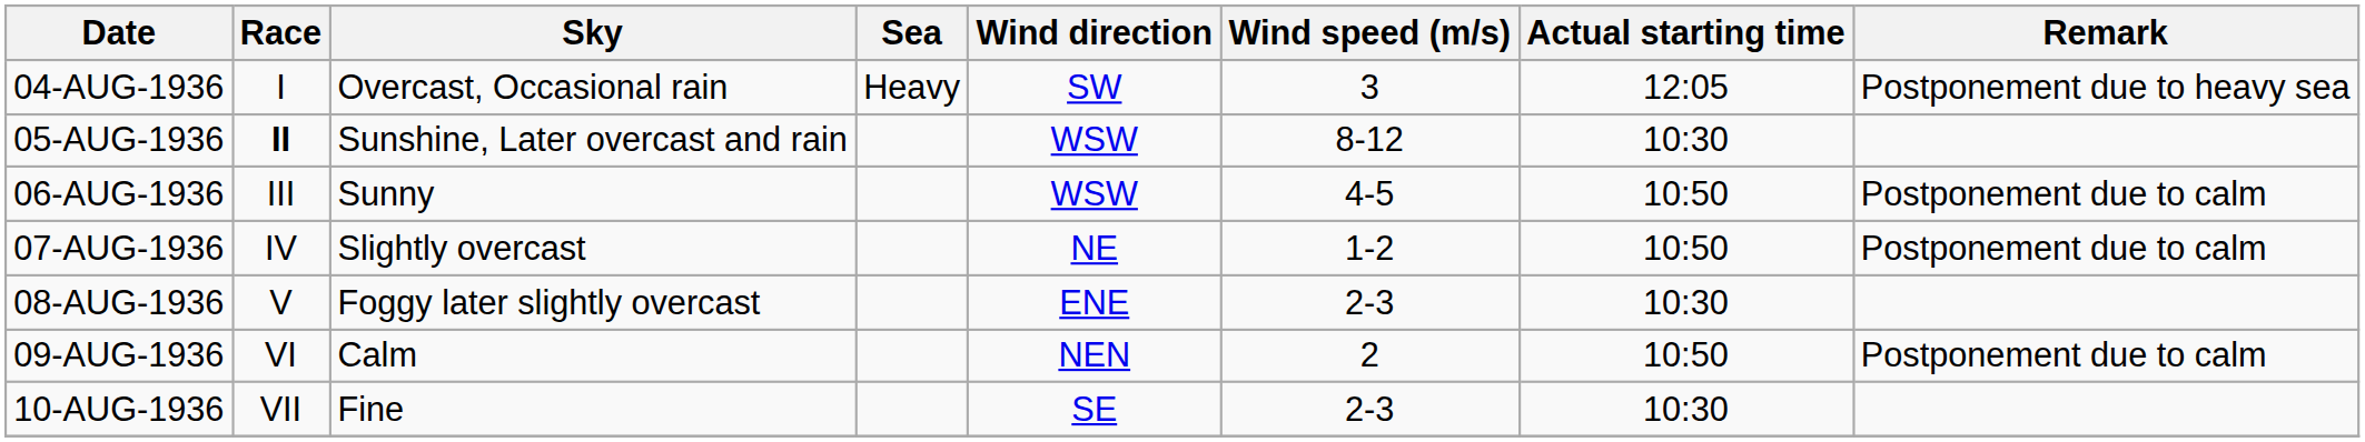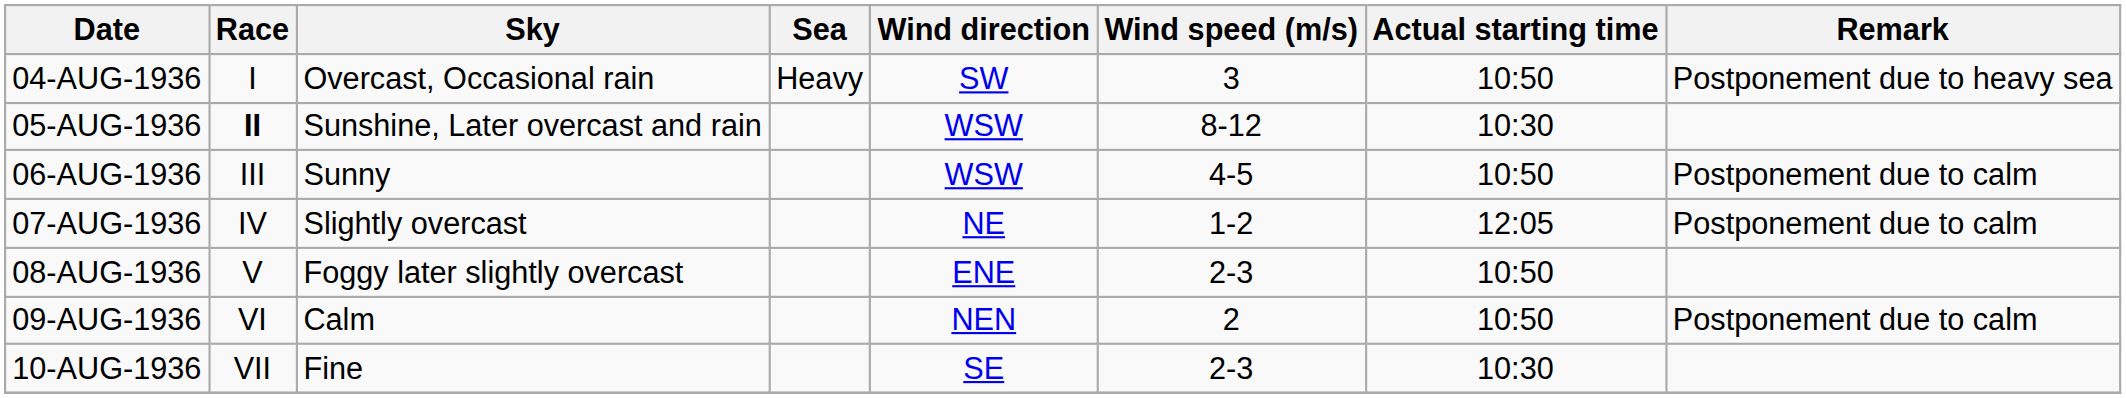04-AUG-1936 | Actual starting time: 12:05 -> 10:50
07-AUG-1936 | Actual starting time: 10:50 -> 12:05
08-AUG-1936 | Actual starting time: 10:30 -> 10:50
